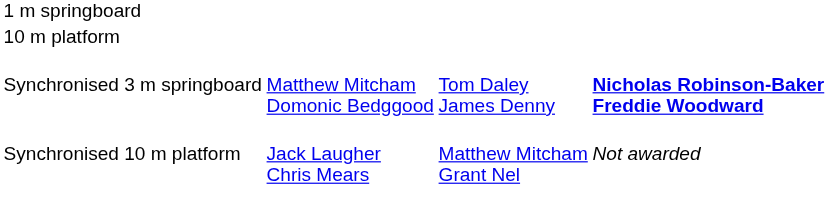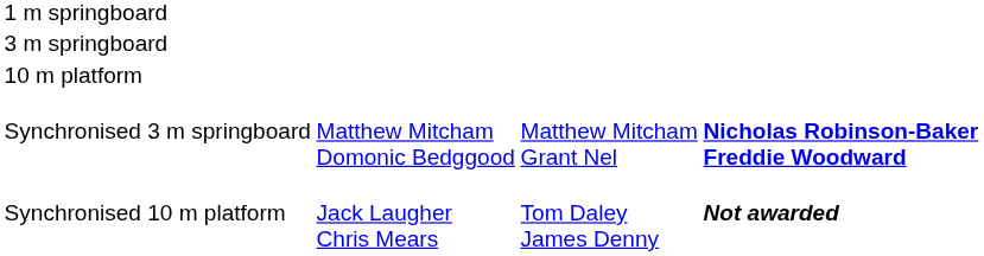+ row: 3 m springboard
Synchronised 3 m springboard | column 3: Tom Daley James Denny -> Matthew Mitcham Grant Nel
Synchronised 10 m platform | column 3: Matthew Mitcham Grant Nel -> Tom Daley James Denny
Synchronised 10 m platform | column 4: normal -> bold
